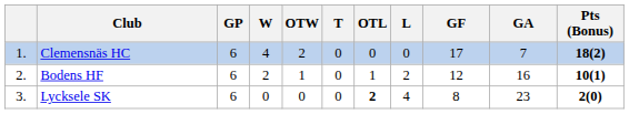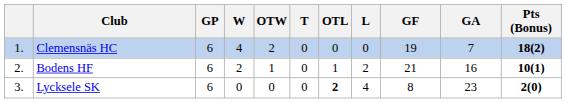Clemensnäs HC | GF: 17 -> 19
Bodens HF | GF: 12 -> 21
